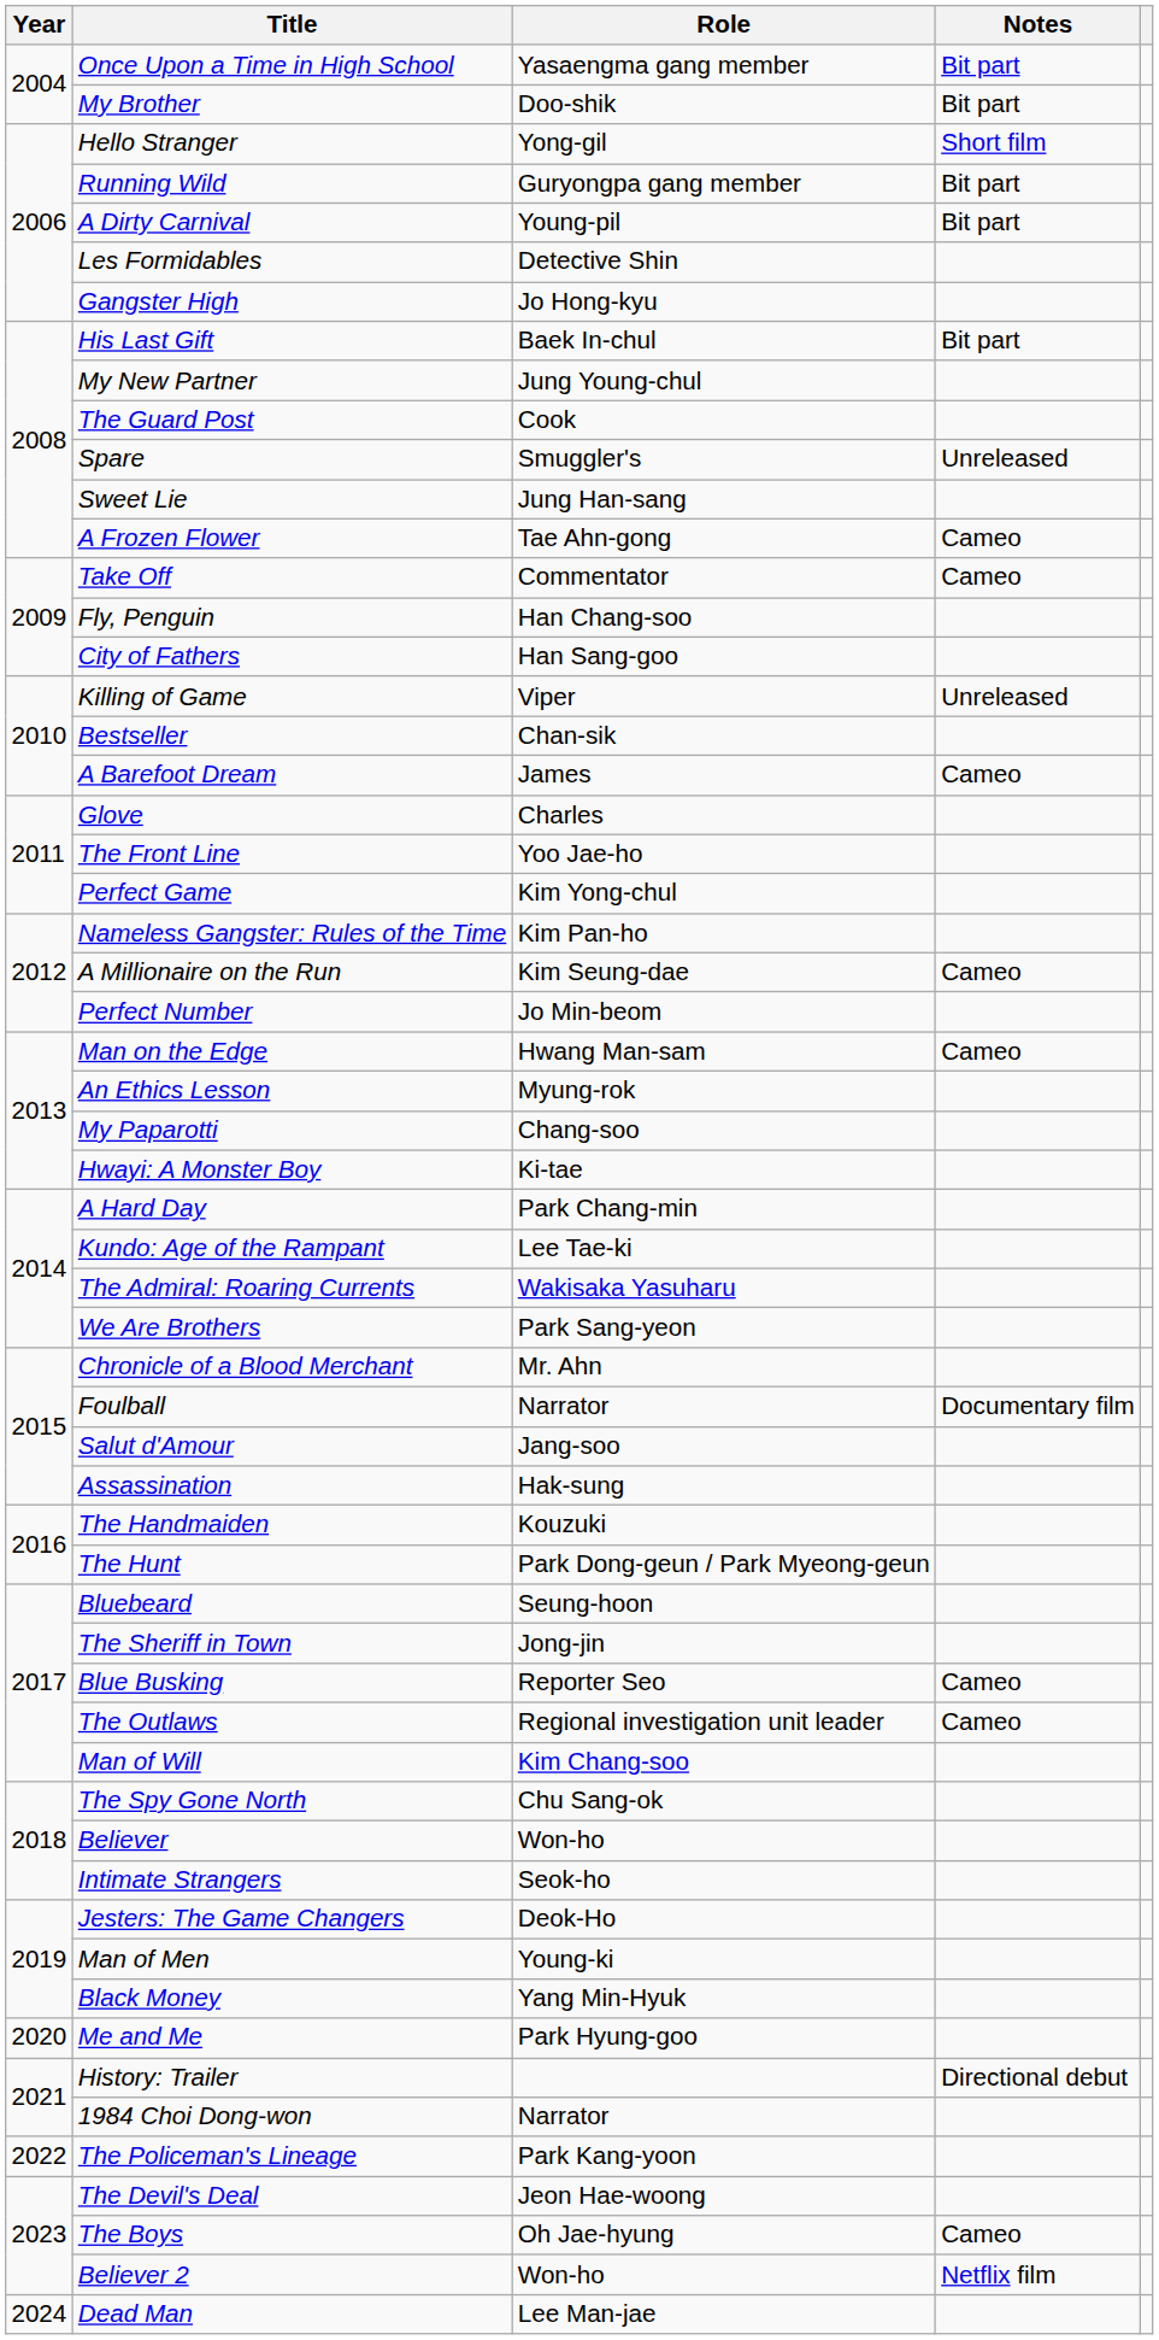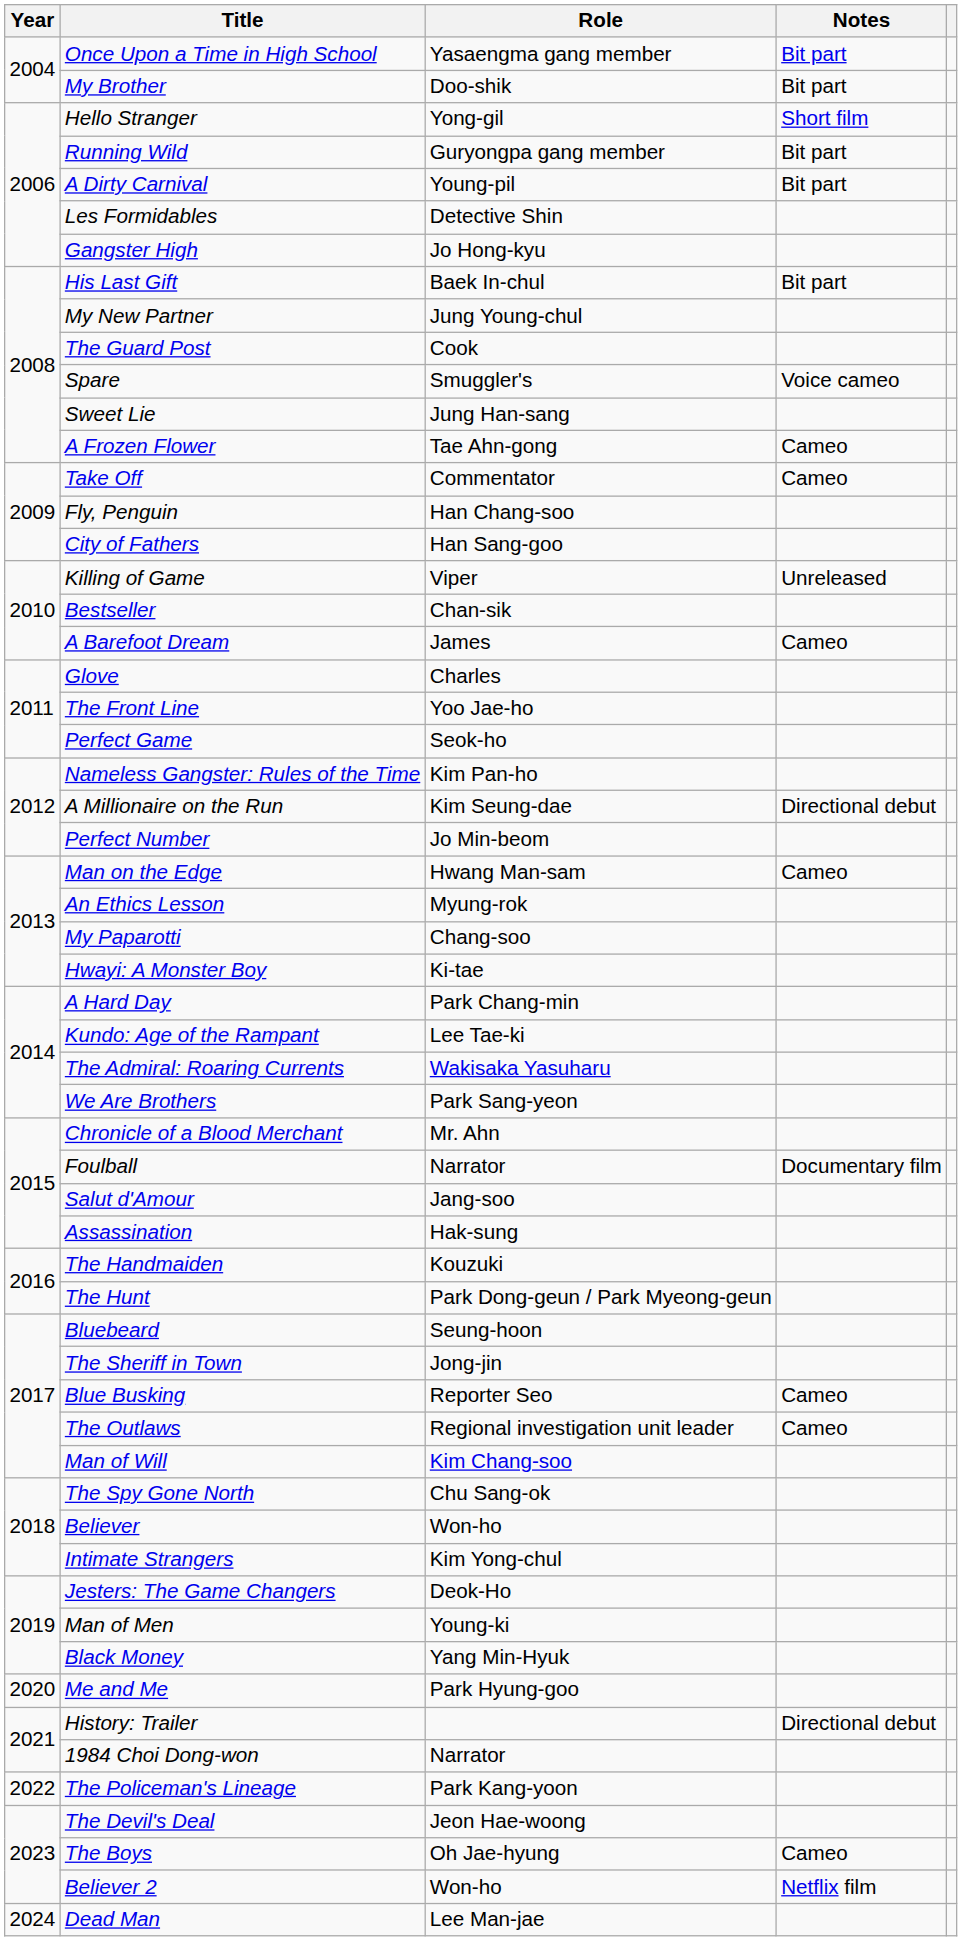Spare | Notes: Unreleased -> Voice cameo
Perfect Game | Role: Kim Yong-chul -> Seok-ho
A Millionaire on the Run | Notes: Cameo -> Directional debut
Intimate Strangers | Role: Seok-ho -> Kim Yong-chul
